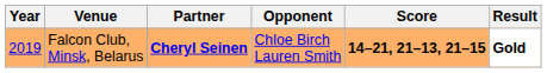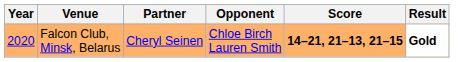Falcon Club, Minsk, Belarus | Year: 2019 -> 2020
Falcon Club, Minsk, Belarus | Partner: bold -> normal
